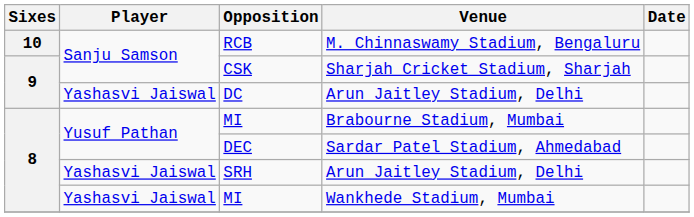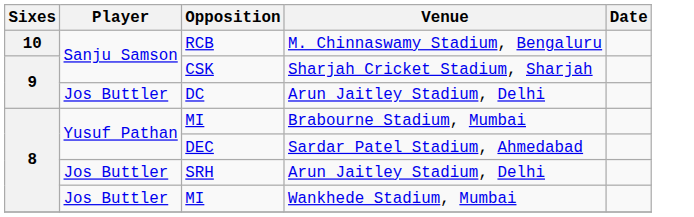DC | Player: Yashasvi Jaiswal -> Jos Buttler
SRH | Player: Yashasvi Jaiswal -> Jos Buttler
MI / Wankhede Stadium, Mumbai | Player: Yashasvi Jaiswal -> Jos Buttler
